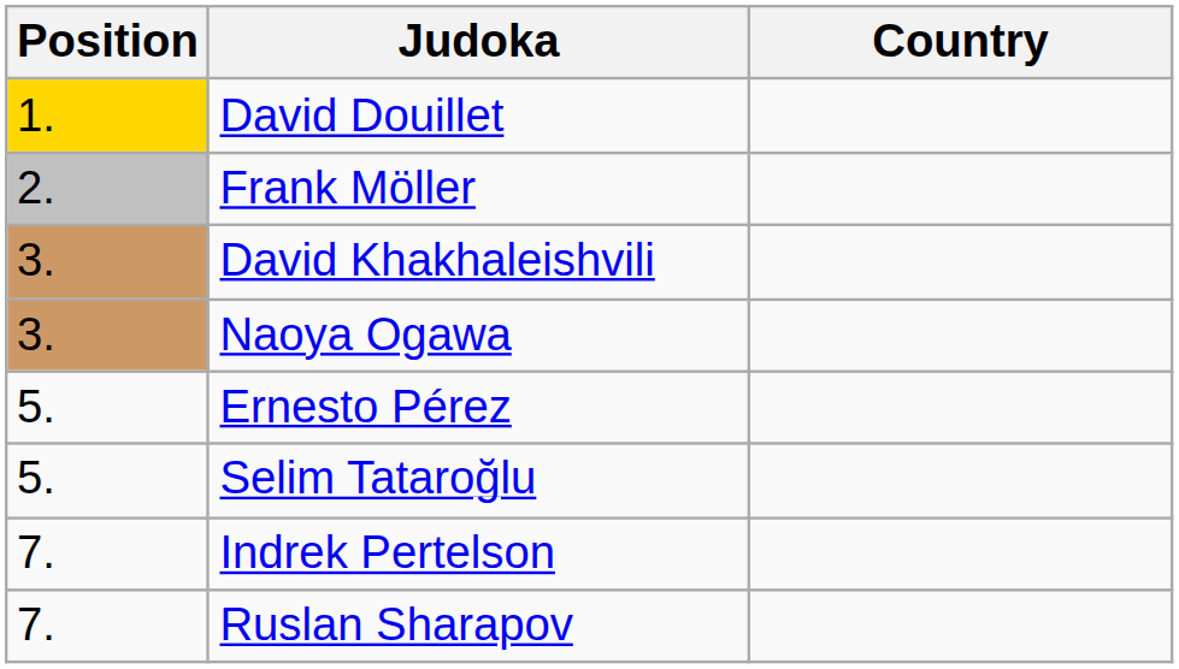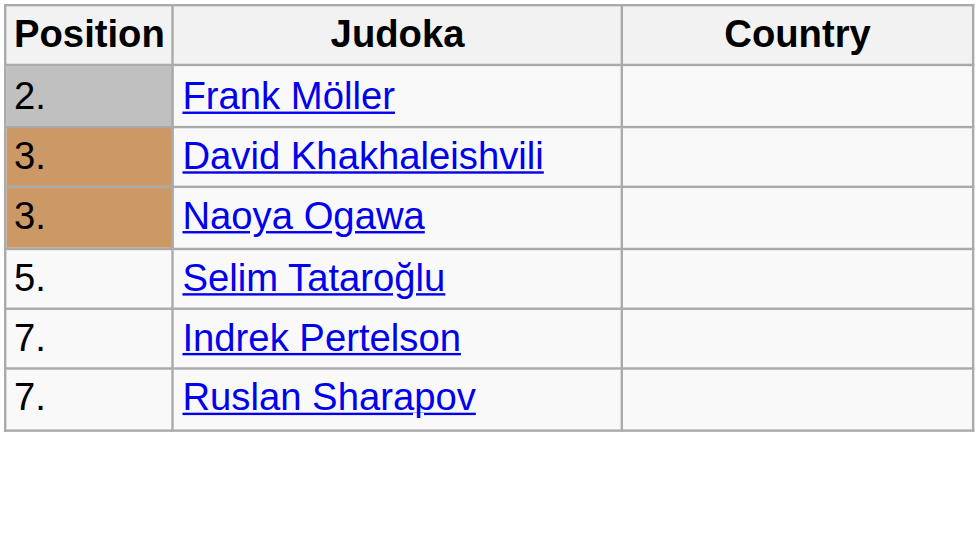- row: 1. | David Douillet
- row: 5. | Ernesto Pérez
